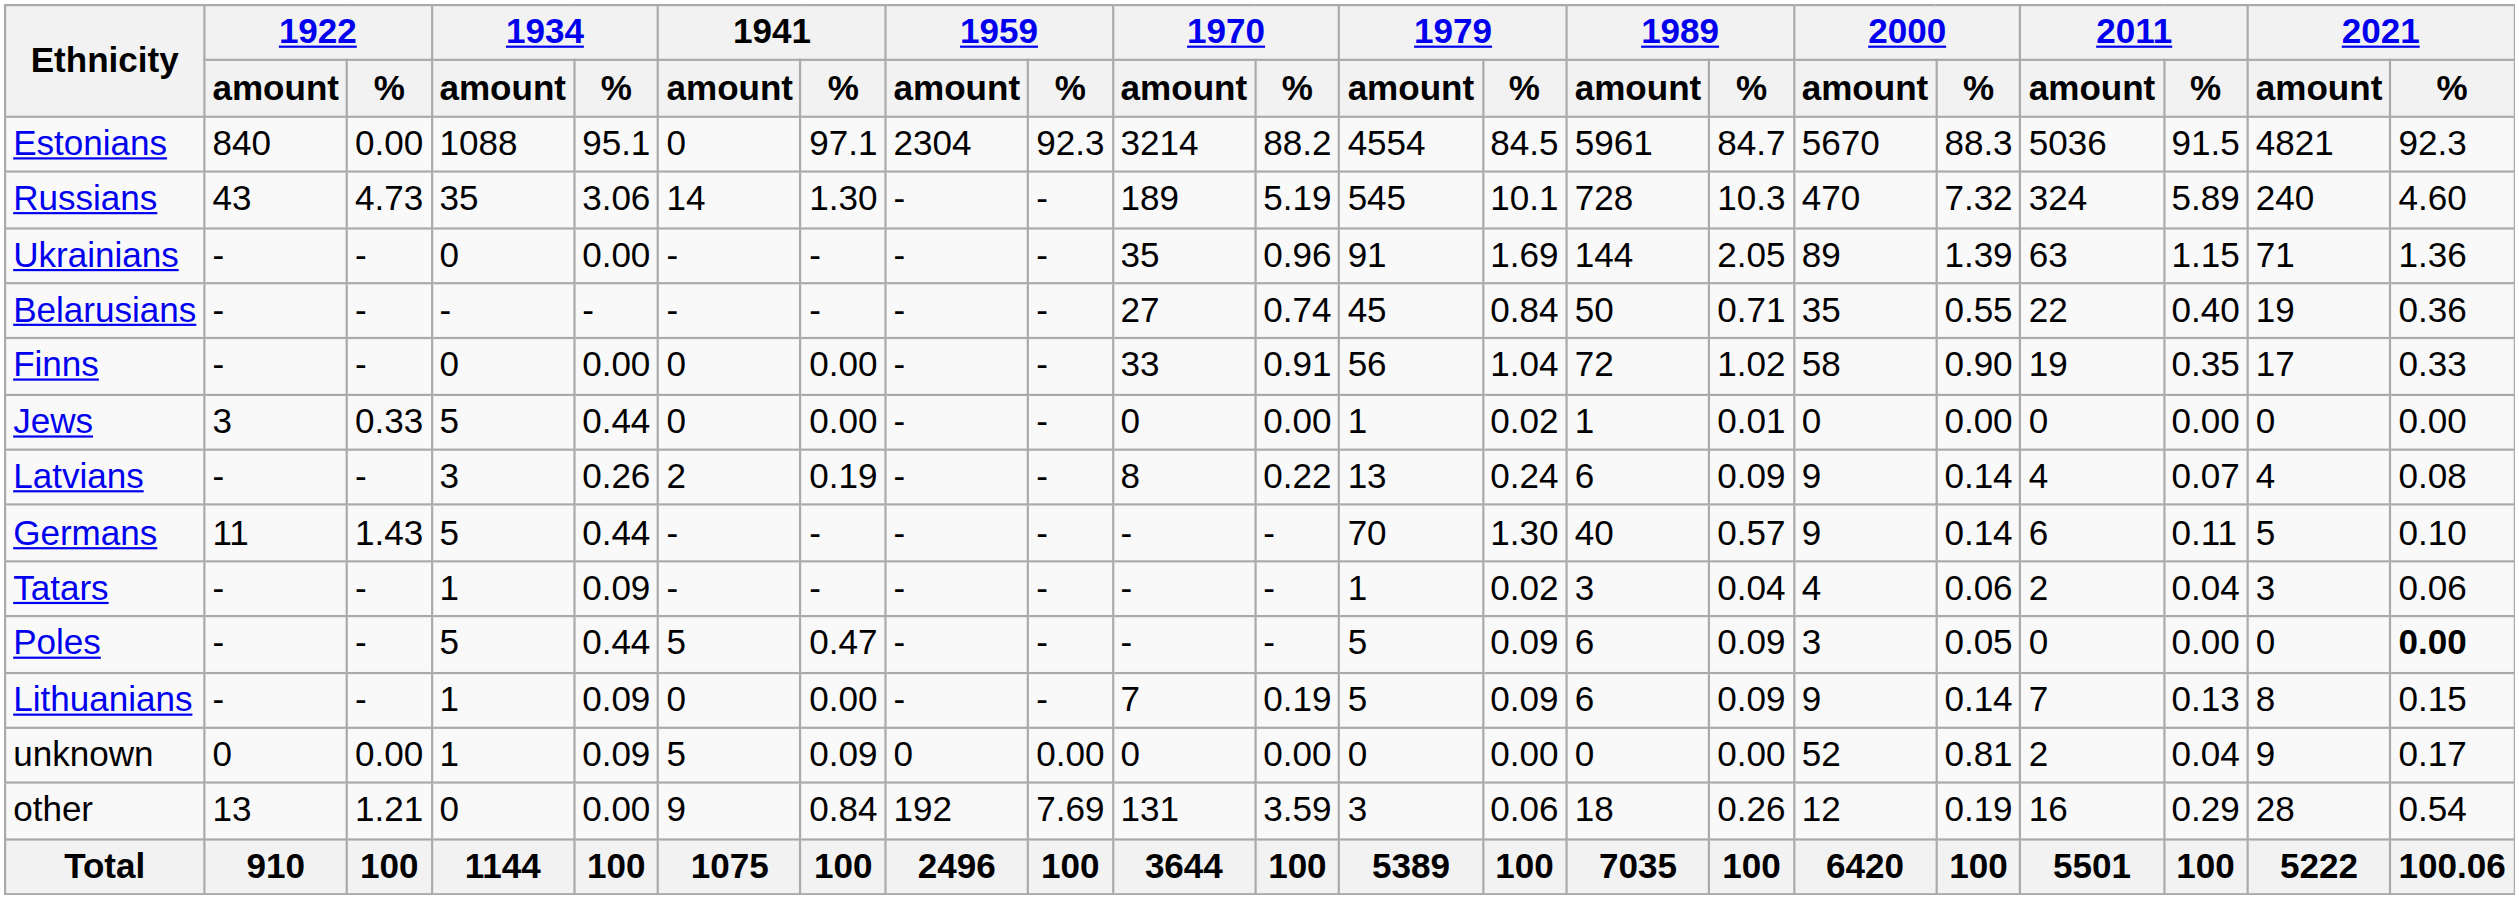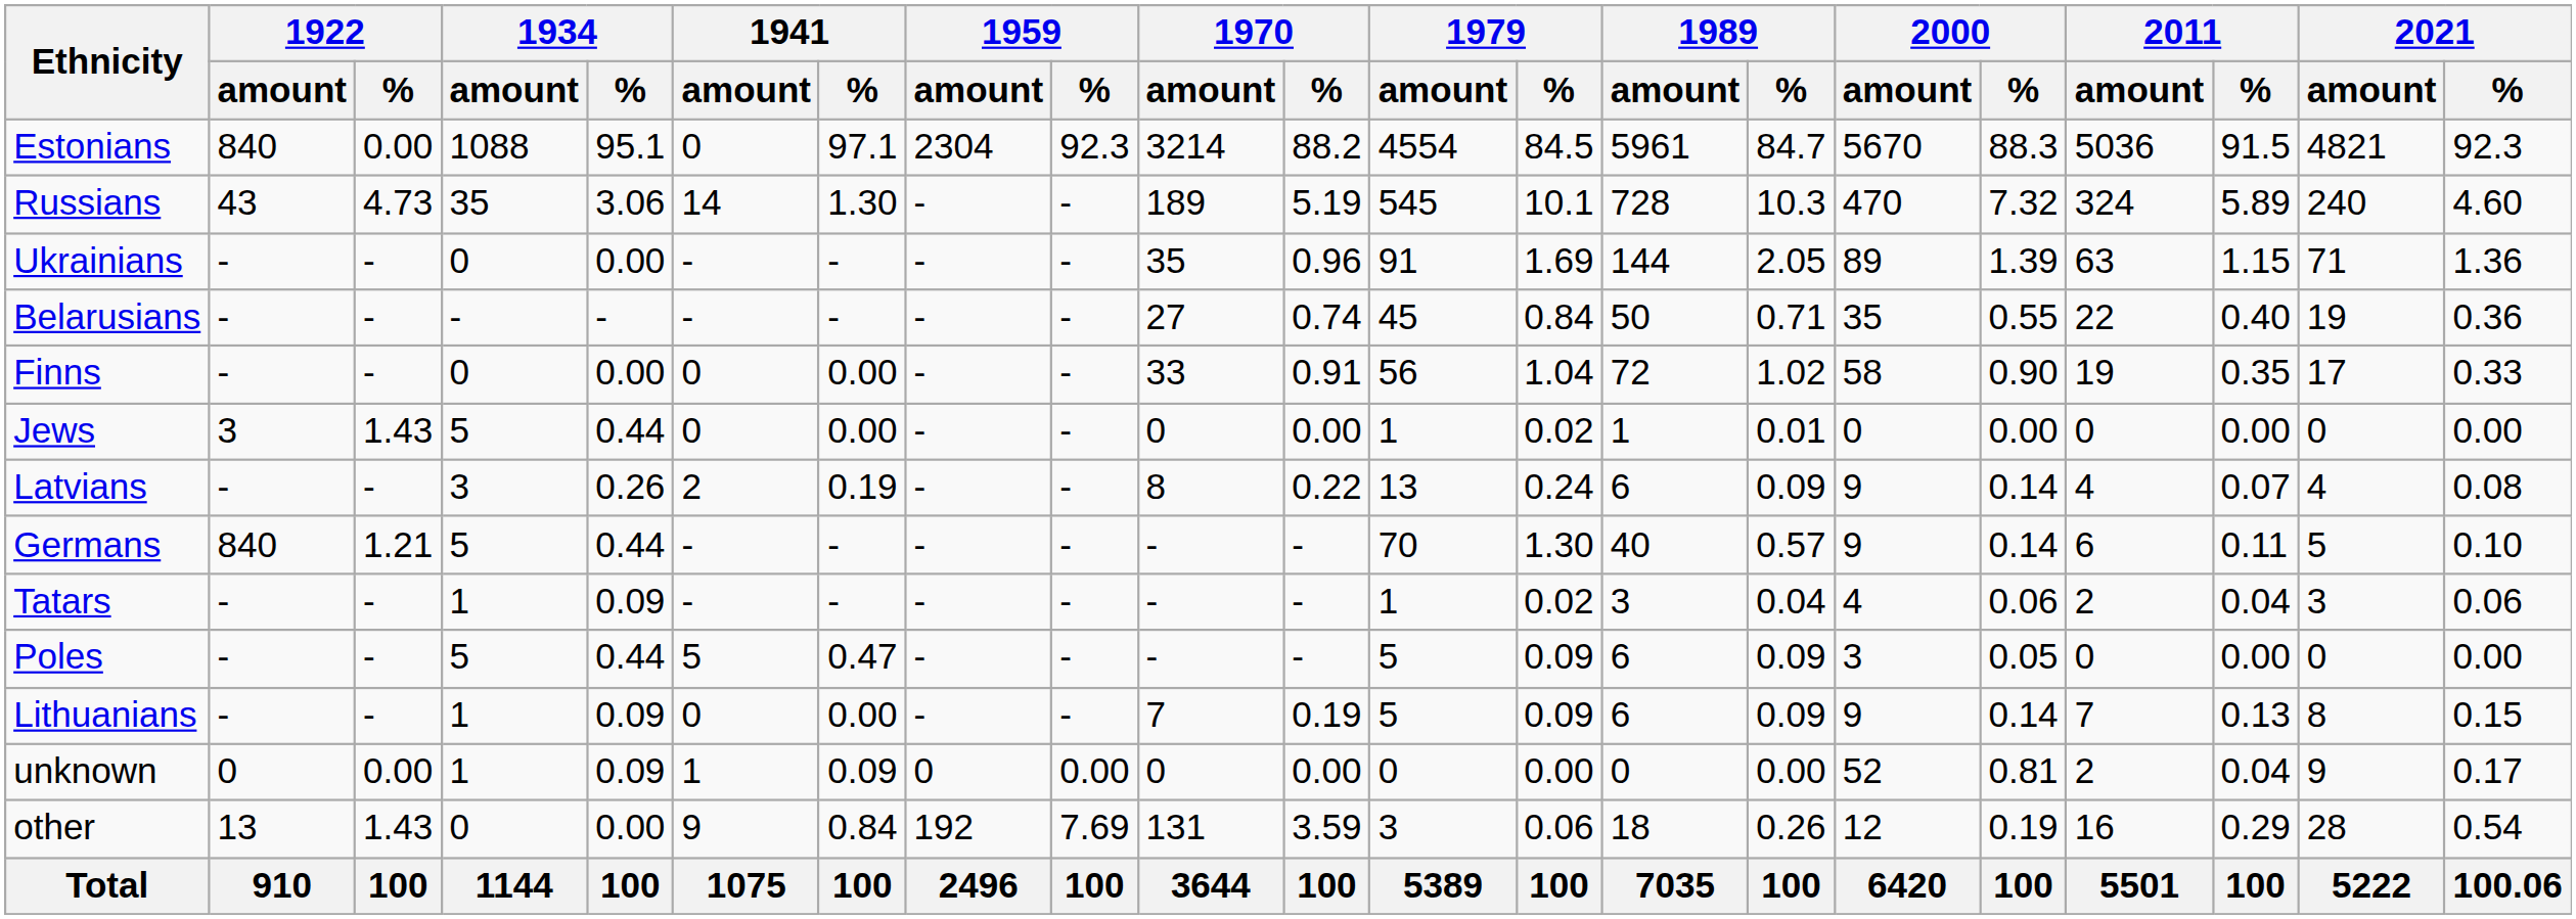Jews | 1922 / %: 0.33 -> 1.43
Germans | 1922 / amount: 11 -> 840
Germans | 1922 / %: 1.43 -> 1.21
Poles | 2021 / %: bold -> normal
unknown | 1941 / amount: 5 -> 1
other | 1922 / %: 1.21 -> 1.43
